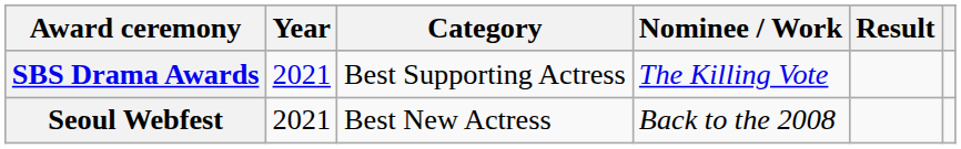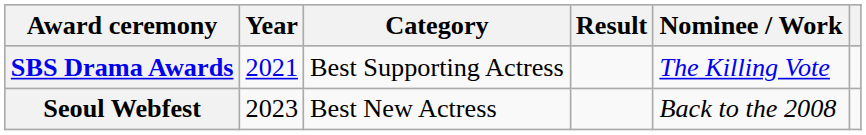columns swapped: Nominee / Work <-> Result
Seoul Webfest | Year: 2021 -> 2023
